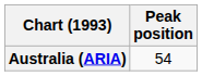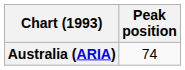Australia (ARIA) | Peak position: 54 -> 74
